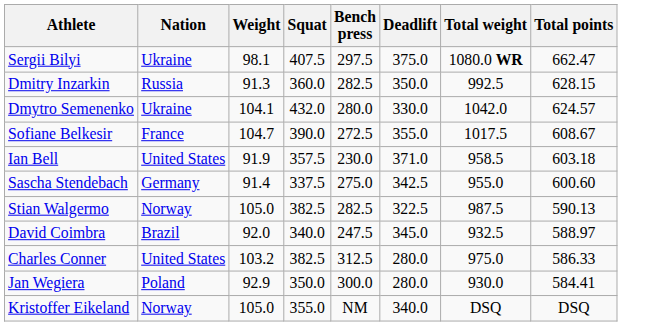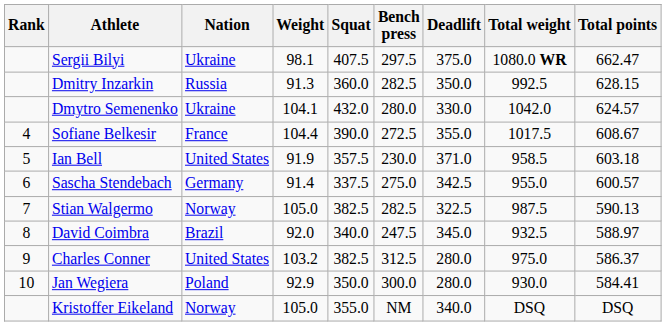+ column: Rank | 4 | 5 | 6 | 7 | 8 | 9 | 10
Sofiane Belkesir | Weight: 104.7 -> 104.4
Sascha Stendebach | Total points: 600.60 -> 600.57
Charles Conner | Total points: 586.33 -> 586.37
